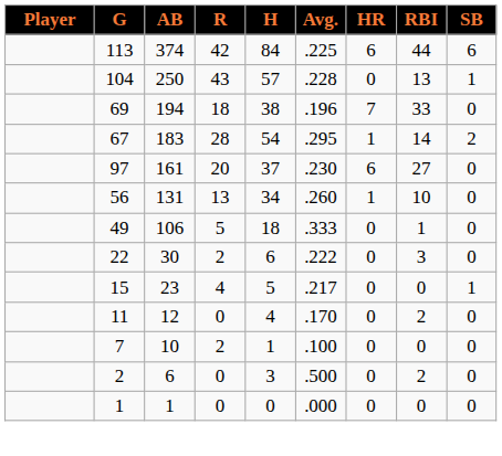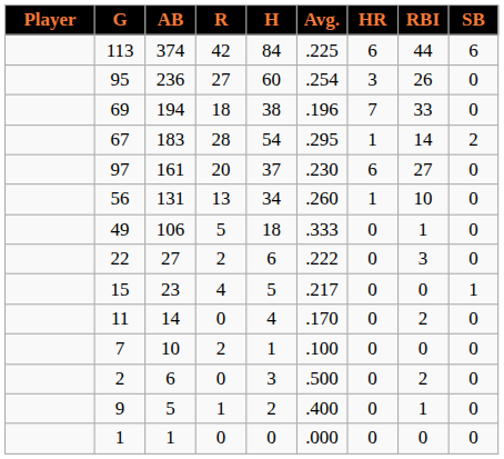- row: 104 | 250 | 43 | 57 | .228 | 0 | 13 | 1
+ row: 95 | 236 | 27 | 60 | .254 | 3 | 26 | 0
22 | AB: 30 -> 27
11 | AB: 12 -> 14
+ row: 9 | 5 | 1 | 2 | .400 | 0 | 1 | 0
